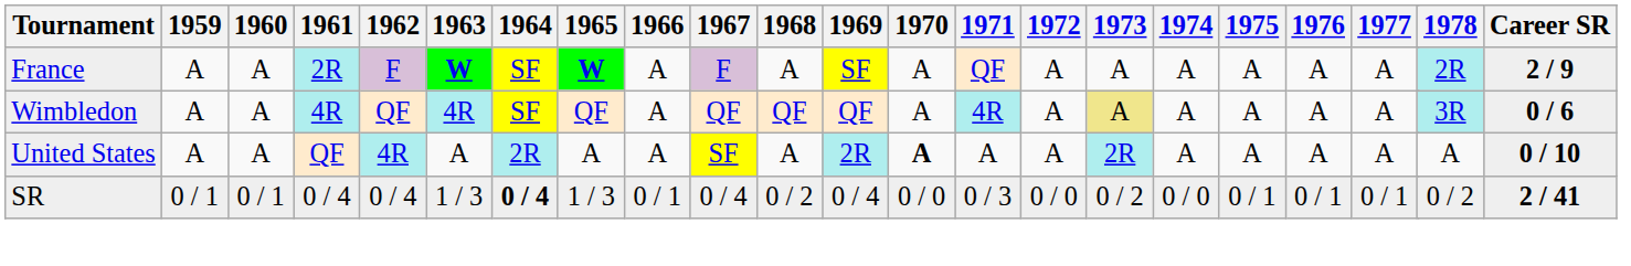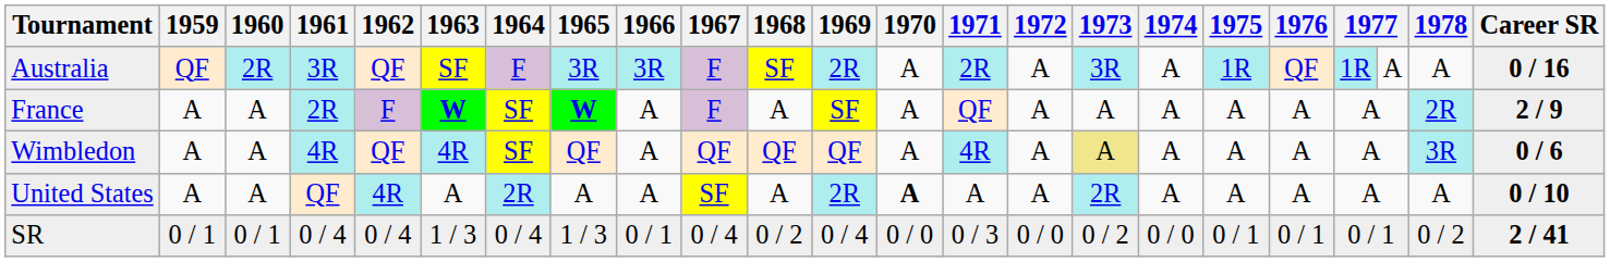+ row: Australia | QF | 2R | 3R | QF | SF | F | 3R | 3R | F | SF | 2R | A | 2R | A | 3R | A | 1R | QF | 1R | A | A | 0 / 16
SR | 1964: bold -> normal
